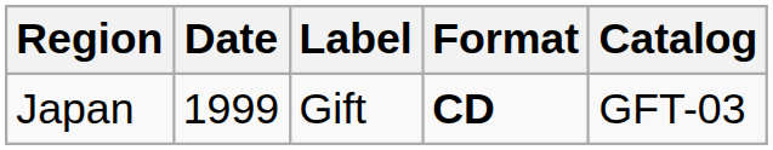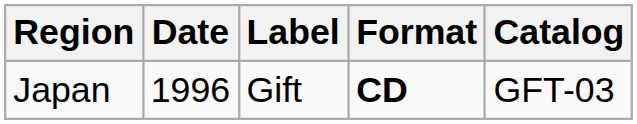Japan | Date: 1999 -> 1996
